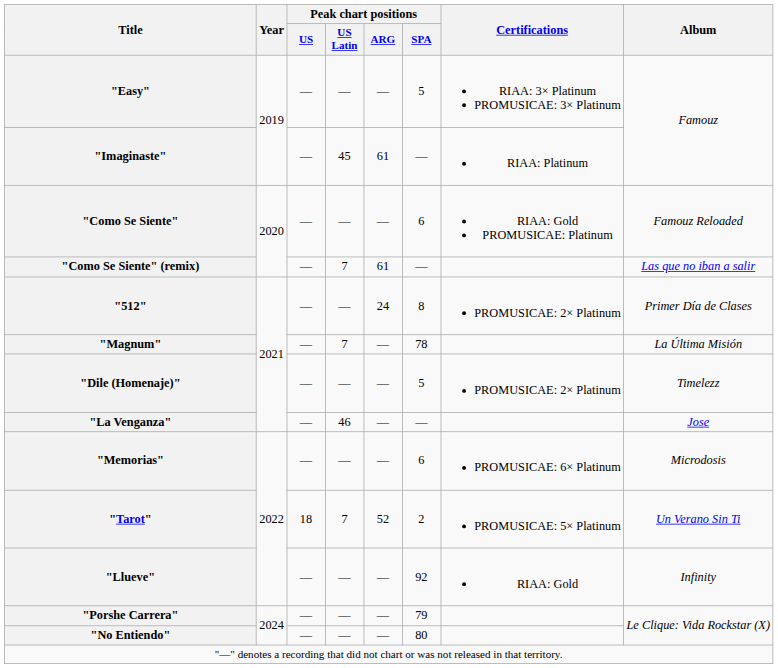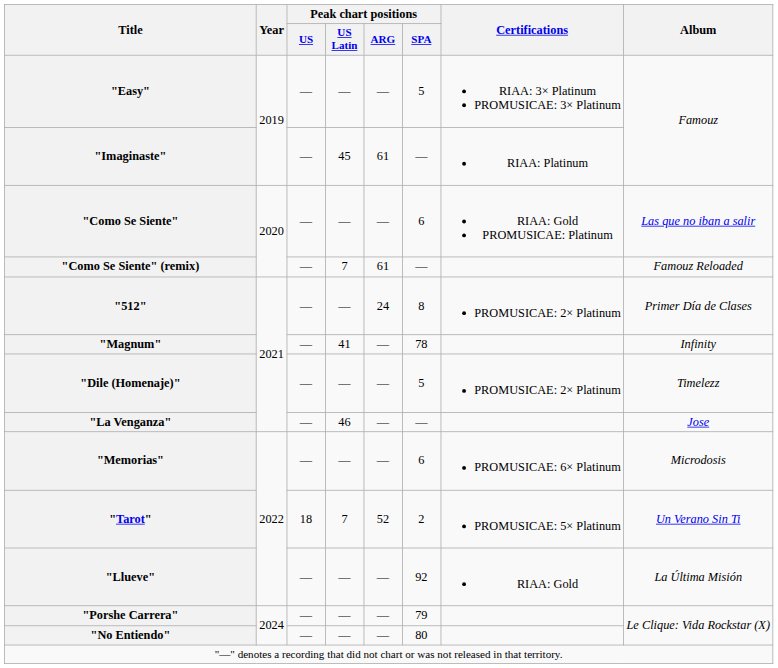"Como Se Siente" | Album: Famouz Reloaded -> Las que no iban a salir
"Como Se Siente" (remix) | Album: Las que no iban a salir -> Famouz Reloaded
"Magnum" | Peak chart positions / US Latin: 7 -> 41
"Magnum" | Album: La Última Misión -> Infinity
"Llueve" | Album: Infinity -> La Última Misión
